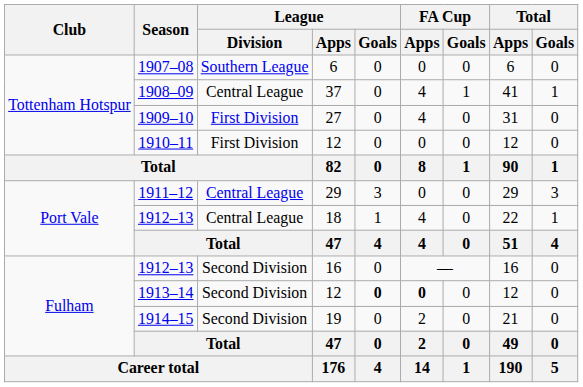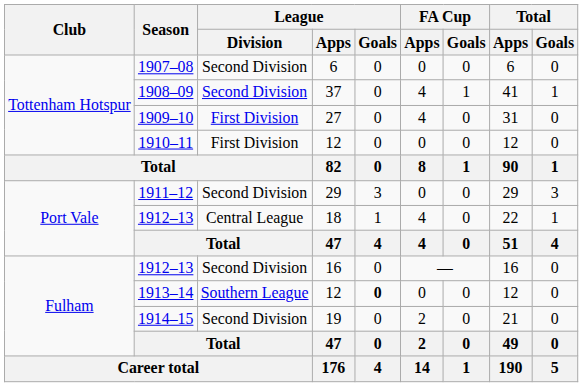1907–08 | League / Division: Southern League -> Second Division
1908–09 | League / Division: Central League -> Second Division
1911–12 | League / Division: Central League -> Second Division
1913–14 | League / Division: Second Division -> Southern League
1913–14 | FA Cup / Apps: bold -> normal
